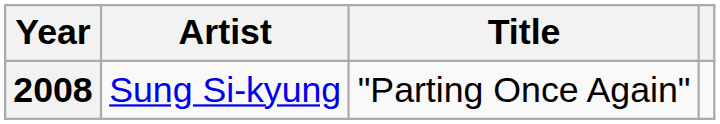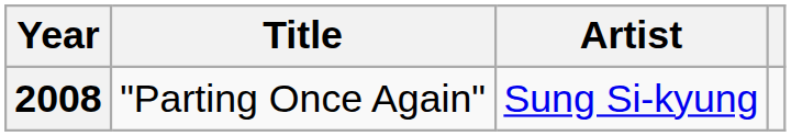columns swapped: Title <-> Artist
